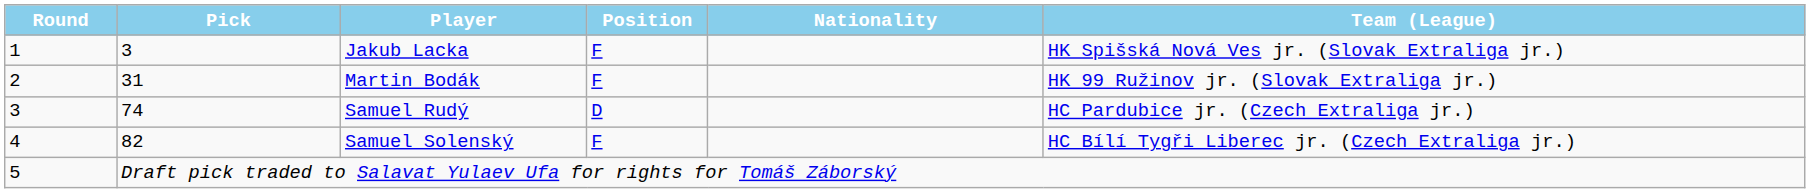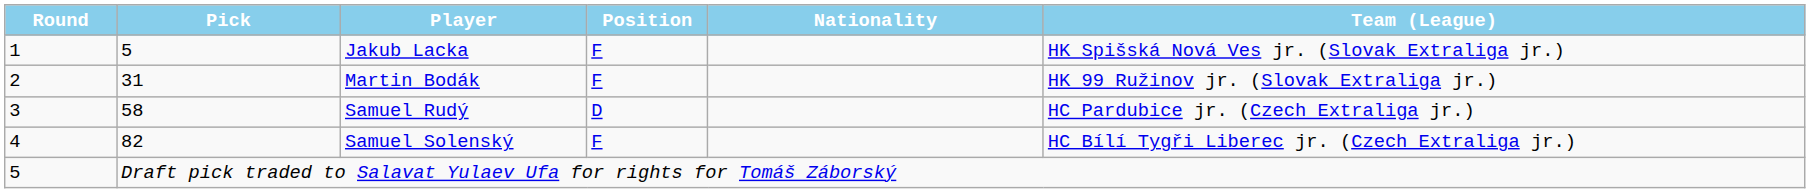Jakub Lacka | Pick: 3 -> 5
Samuel Rudý | Pick: 74 -> 58
